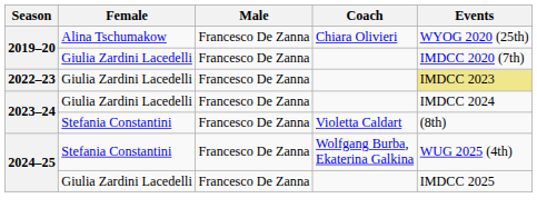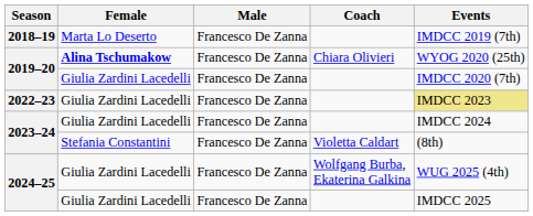+ row: 2018–19 | Marta Lo Deserto | Francesco De Zanna | IMDCC 2019 (7th)
2019–20 / Chiara Olivieri | Female: normal -> bold
2024–25 / Wolfgang Burba, Ekaterina Galkina | Female: Stefania Constantini -> Giulia Zardini Lacedelli
